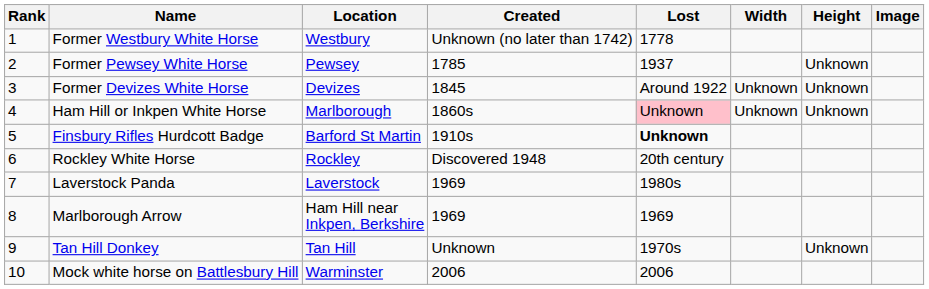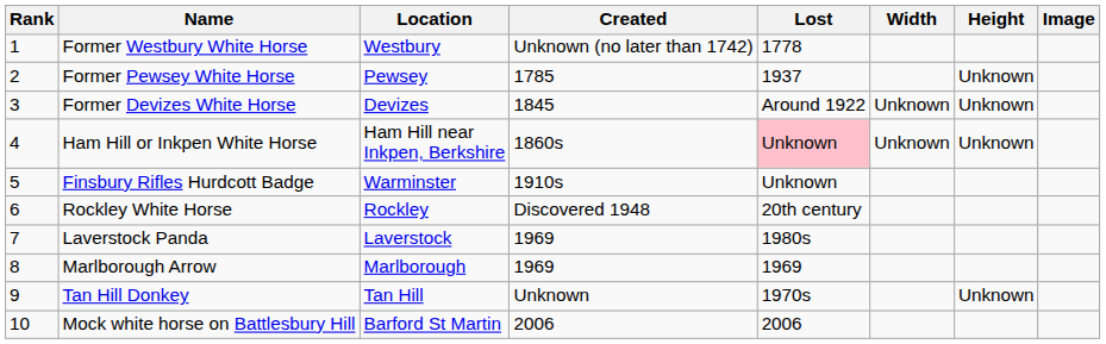Ham Hill or Inkpen White Horse | Location: Marlborough -> Ham Hill near Inkpen, Berkshire
Finsbury Rifles Hurdcott Badge | Location: Barford St Martin -> Warminster
Finsbury Rifles Hurdcott Badge | Lost: bold -> normal
Marlborough Arrow | Location: Ham Hill near Inkpen, Berkshire -> Marlborough
Mock white horse on Battlesbury Hill | Location: Warminster -> Barford St Martin
